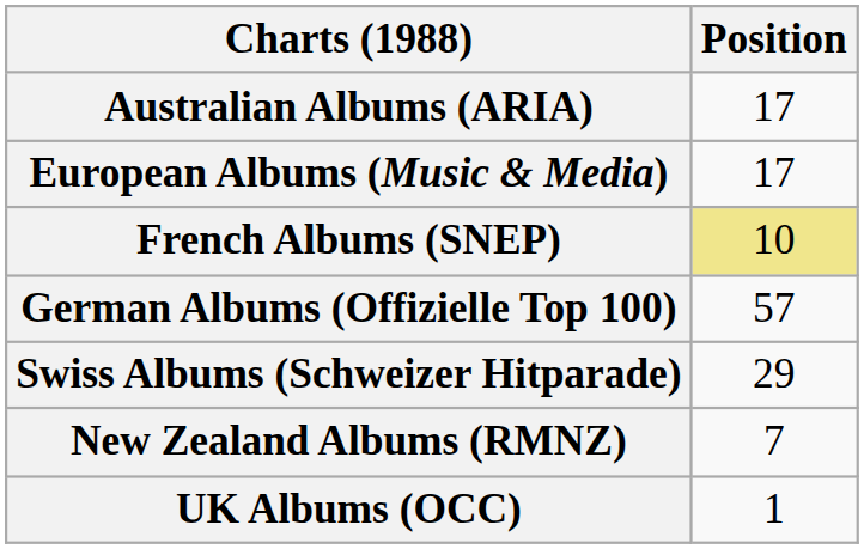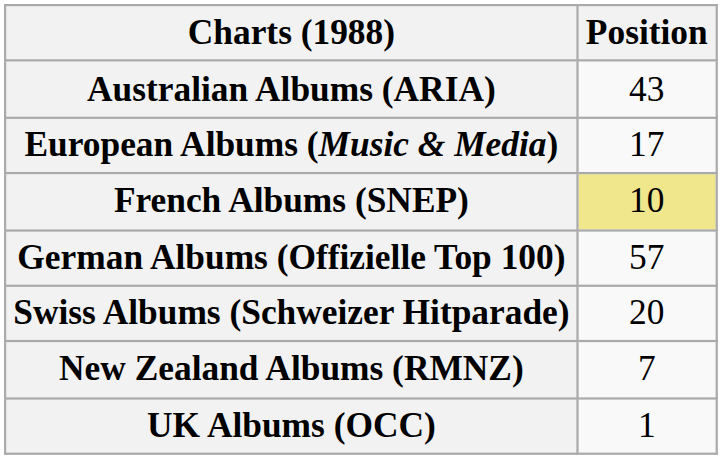Australian Albums (ARIA) | Position: 17 -> 43
Swiss Albums (Schweizer Hitparade) | Position: 29 -> 20
